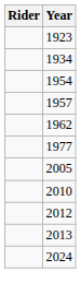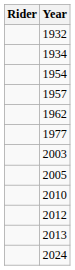- row: 1923
+ row: 1932
+ row: 2003
